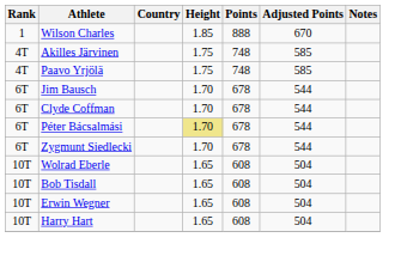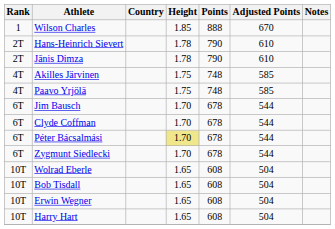+ row: 2T | Hans-Heinrich Sievert | 1.78 | 790 | 610
+ row: 2T | Jānis Dimza | 1.78 | 790 | 610
